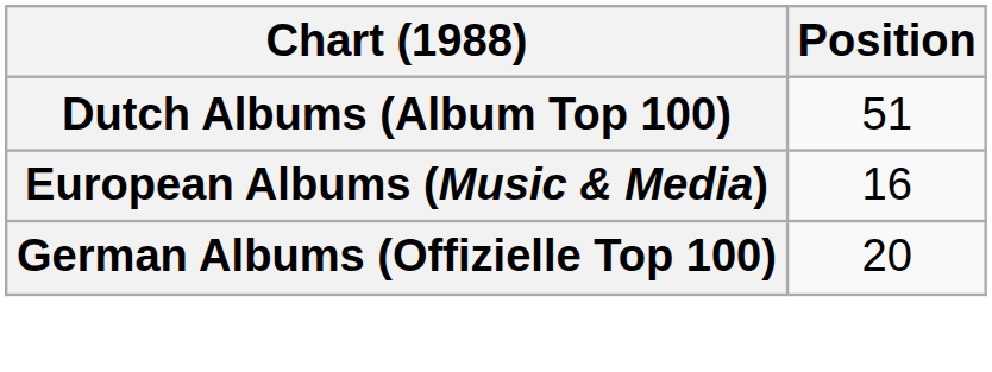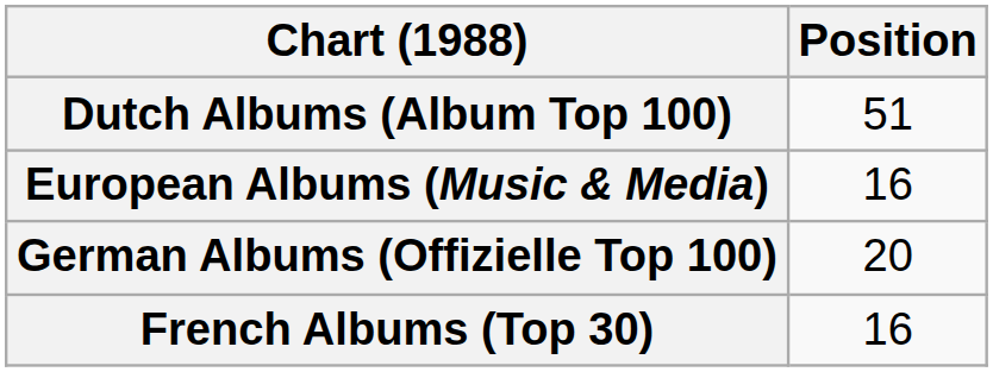+ row: French Albums (Top 30) | 16
